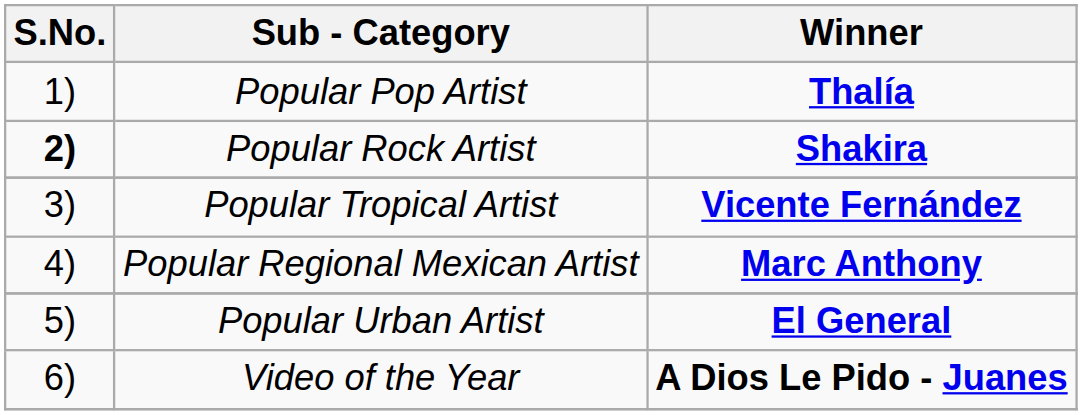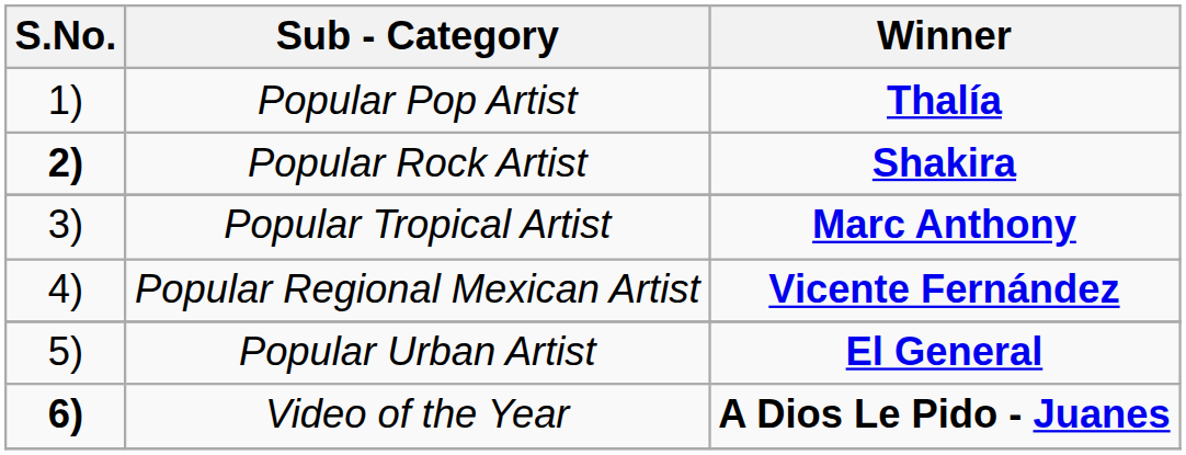Popular Tropical Artist | Winner: Vicente Fernández -> Marc Anthony
Popular Regional Mexican Artist | Winner: Marc Anthony -> Vicente Fernández
Video of the Year | S.No.: normal -> bold
